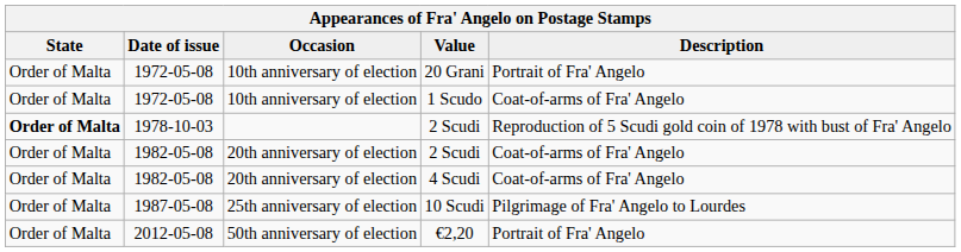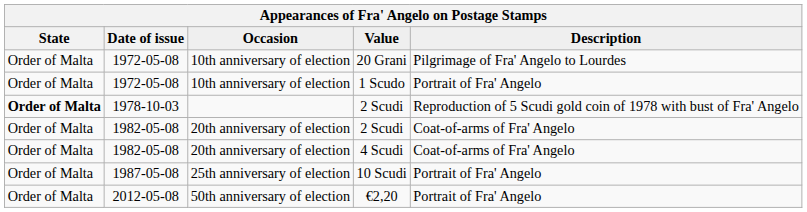20 Grani | Description: Portrait of Fra' Angelo -> Pilgrimage of Fra' Angelo to Lourdes
1 Scudo | Description: Coat-of-arms of Fra' Angelo -> Portrait of Fra' Angelo
10 Scudi | Description: Pilgrimage of Fra' Angelo to Lourdes -> Portrait of Fra' Angelo
